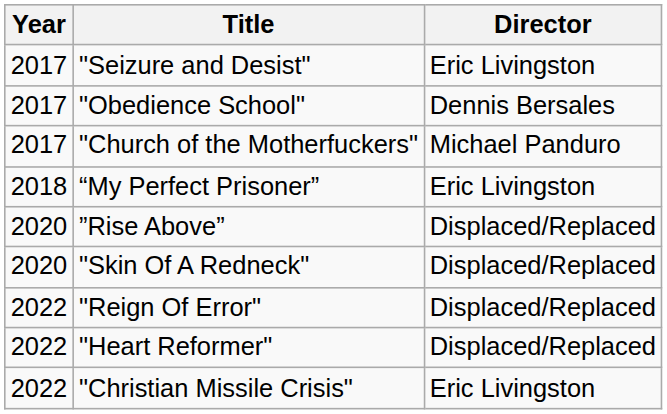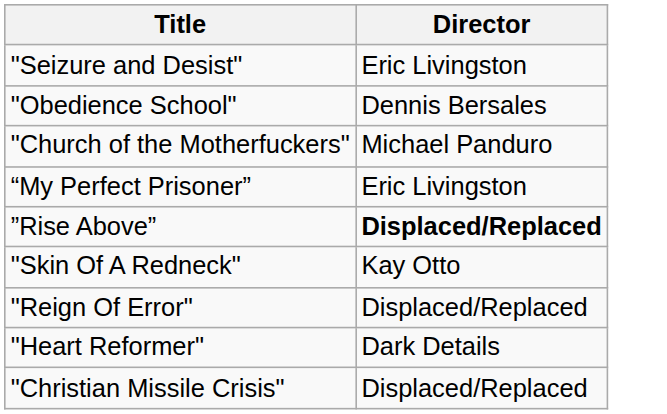- column: Year | 2017 | 2017 | 2017 | 2018 | 2020 | 2020 | 2022 | 2022 | 2022
”Rise Above” | Director: normal -> bold
"Skin Of A Redneck" | Director: Displaced/Replaced -> Kay Otto
"Heart Reformer" | Director: Displaced/Replaced -> Dark Details
"Christian Missile Crisis" | Director: Eric Livingston -> Displaced/Replaced
